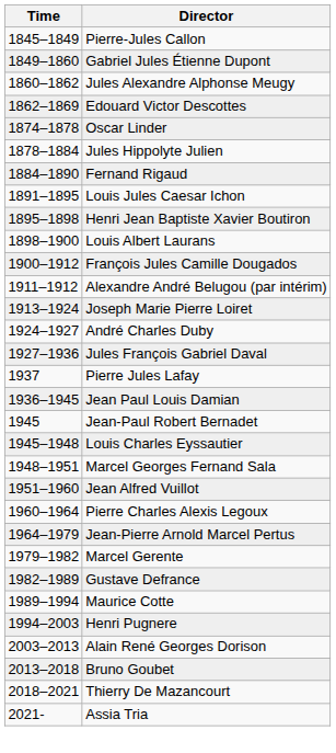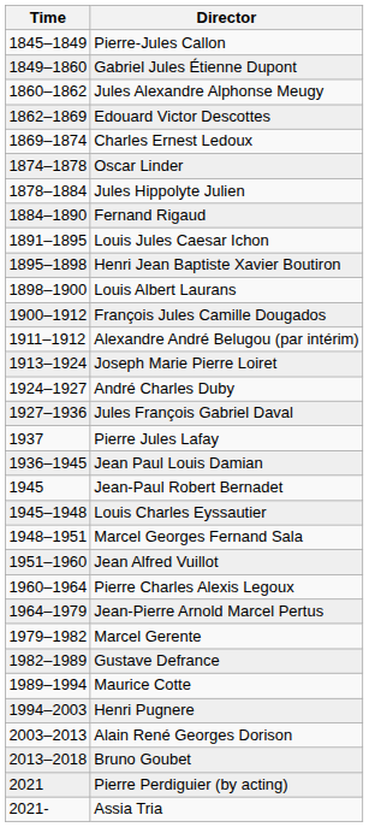+ row: 1869–1874 | Charles Ernest Ledoux
- row: 2018–2021 | Thierry De Mazancourt
+ row: 2021 | Pierre Perdiguier (by acting)
